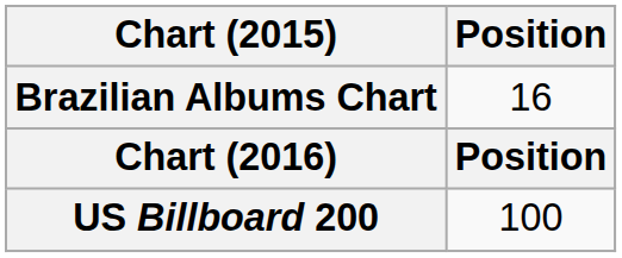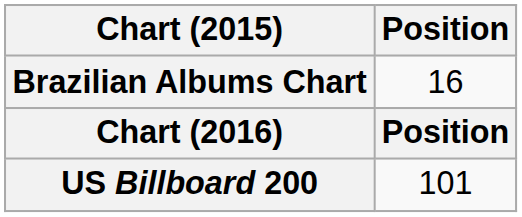US Billboard 200 | Position: 100 -> 101
